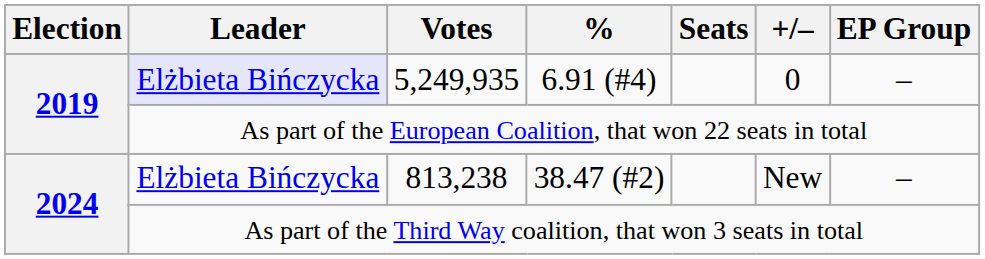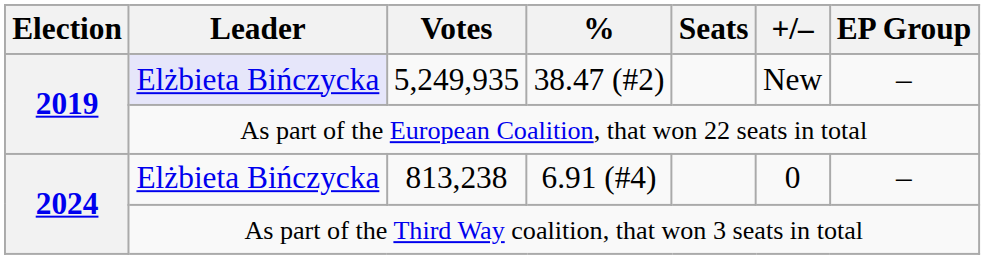5,249,935 | %: 6.91 (#4) -> 38.47 (#2)
5,249,935 | +/–: 0 -> New
813,238 | %: 38.47 (#2) -> 6.91 (#4)
813,238 | +/–: New -> 0
